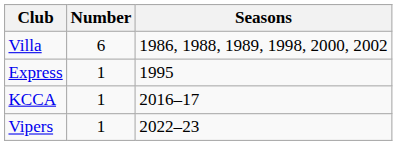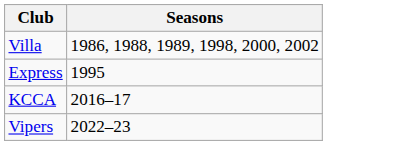- column: Number | 6 | 1 | 1 | 1
